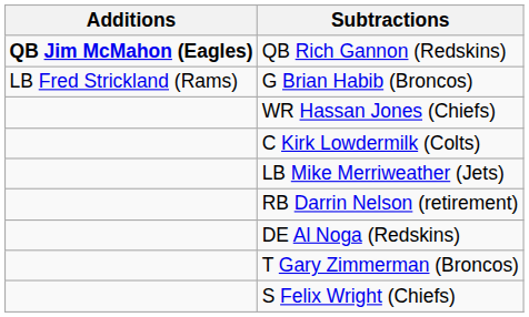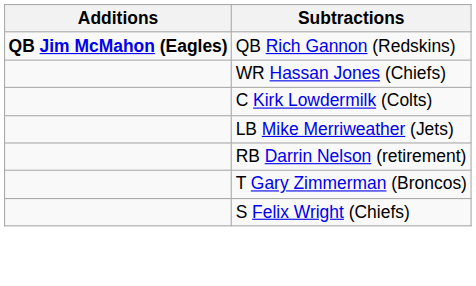- row: LB Fred Strickland (Rams) | G Brian Habib (Broncos)
- row: DE Al Noga (Redskins)
